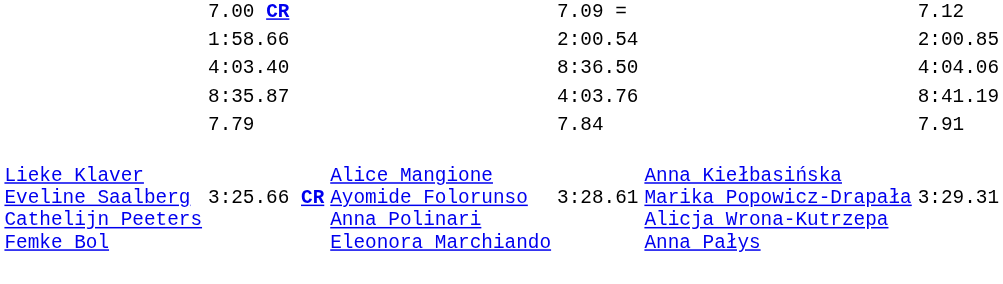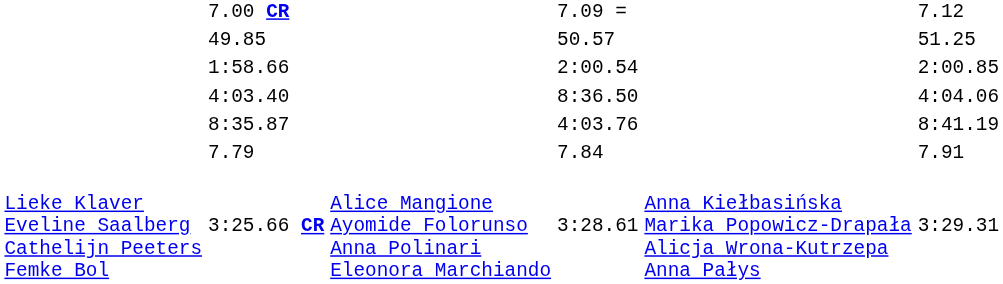+ row: 49.85 | 50.57 | 51.25
